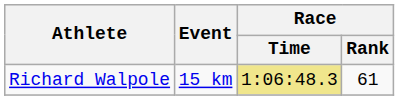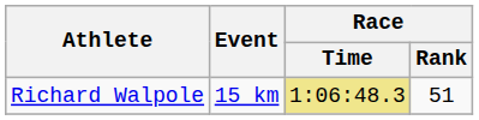Richard Walpole | Race / Rank: 61 -> 51
